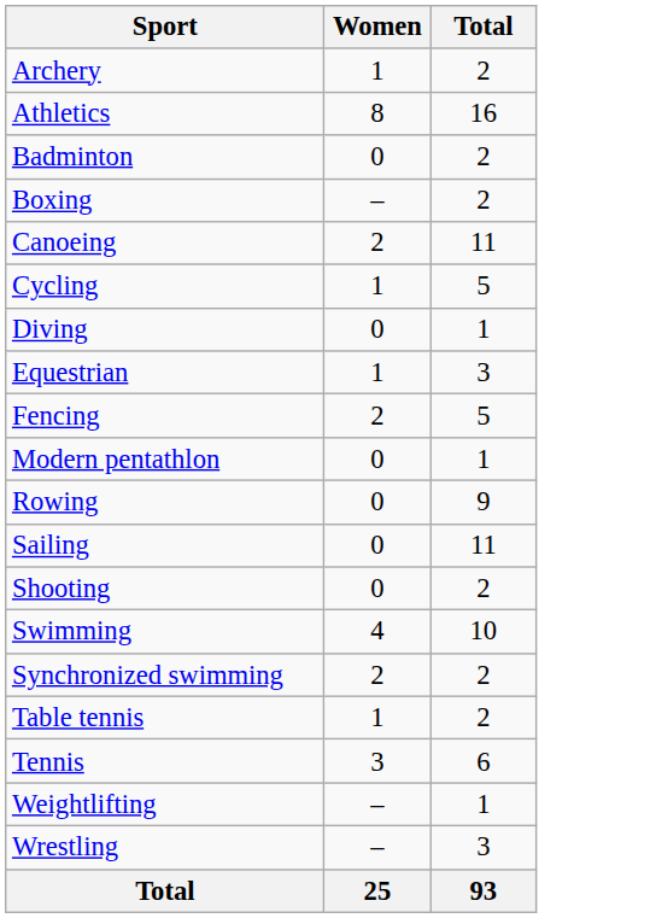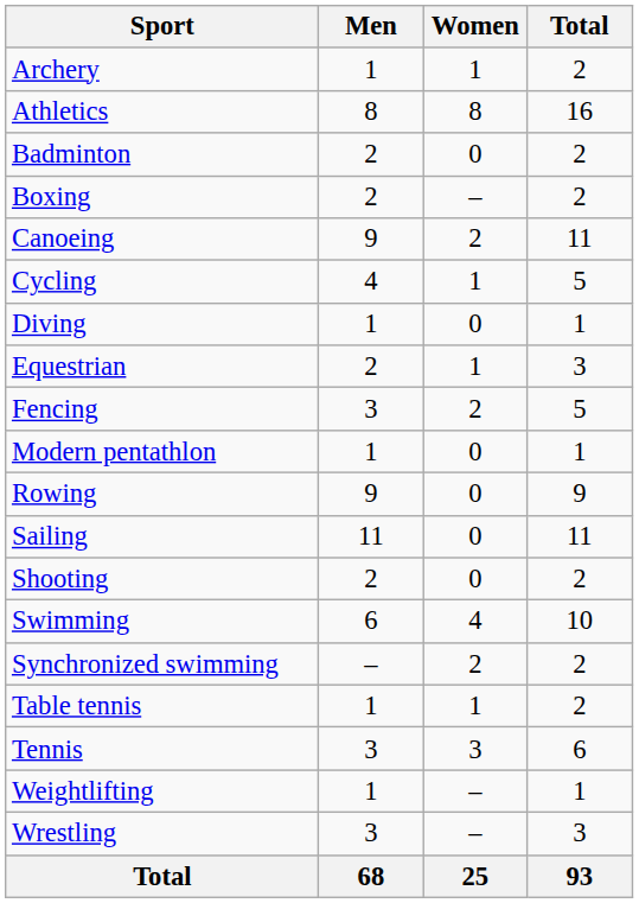+ column: Men | 1 | 8 | 2 | 2 | 9 | 4 | 1 | 2 | 3 | 1 | 9 | 11 | 2 | 6 | – | 1 | 3 | 1 | 3 | 68
